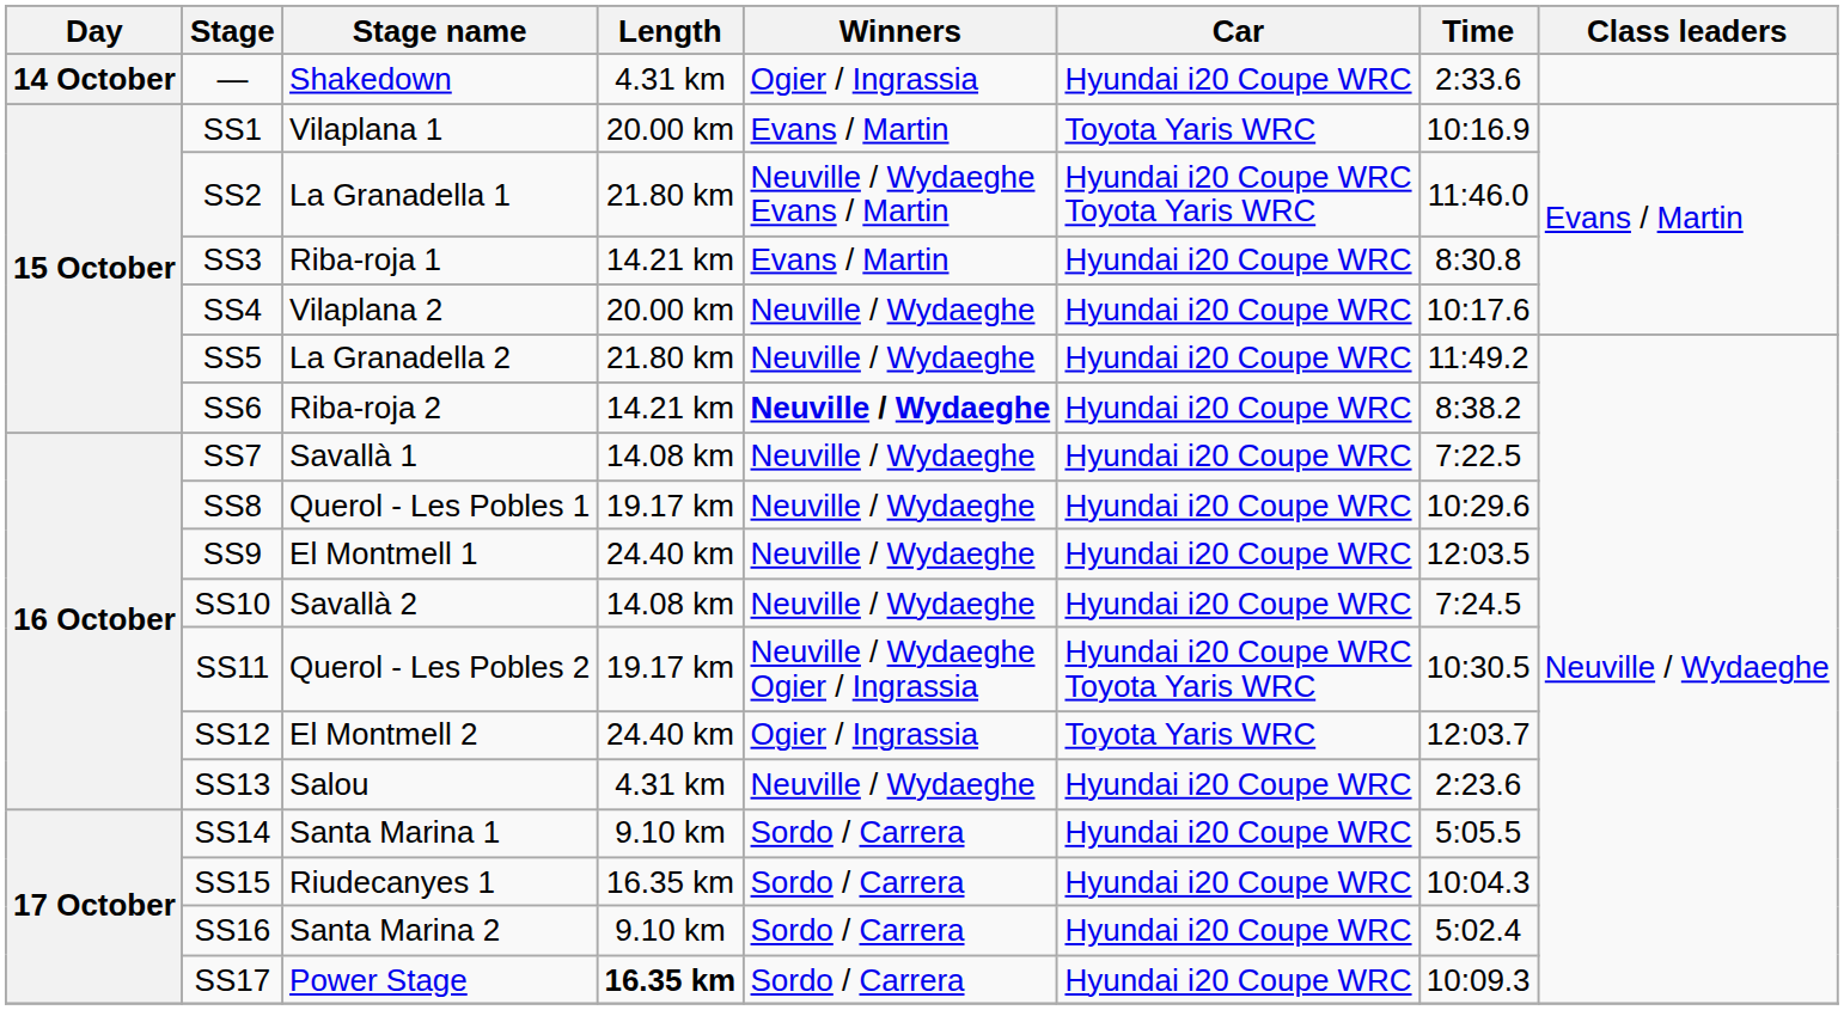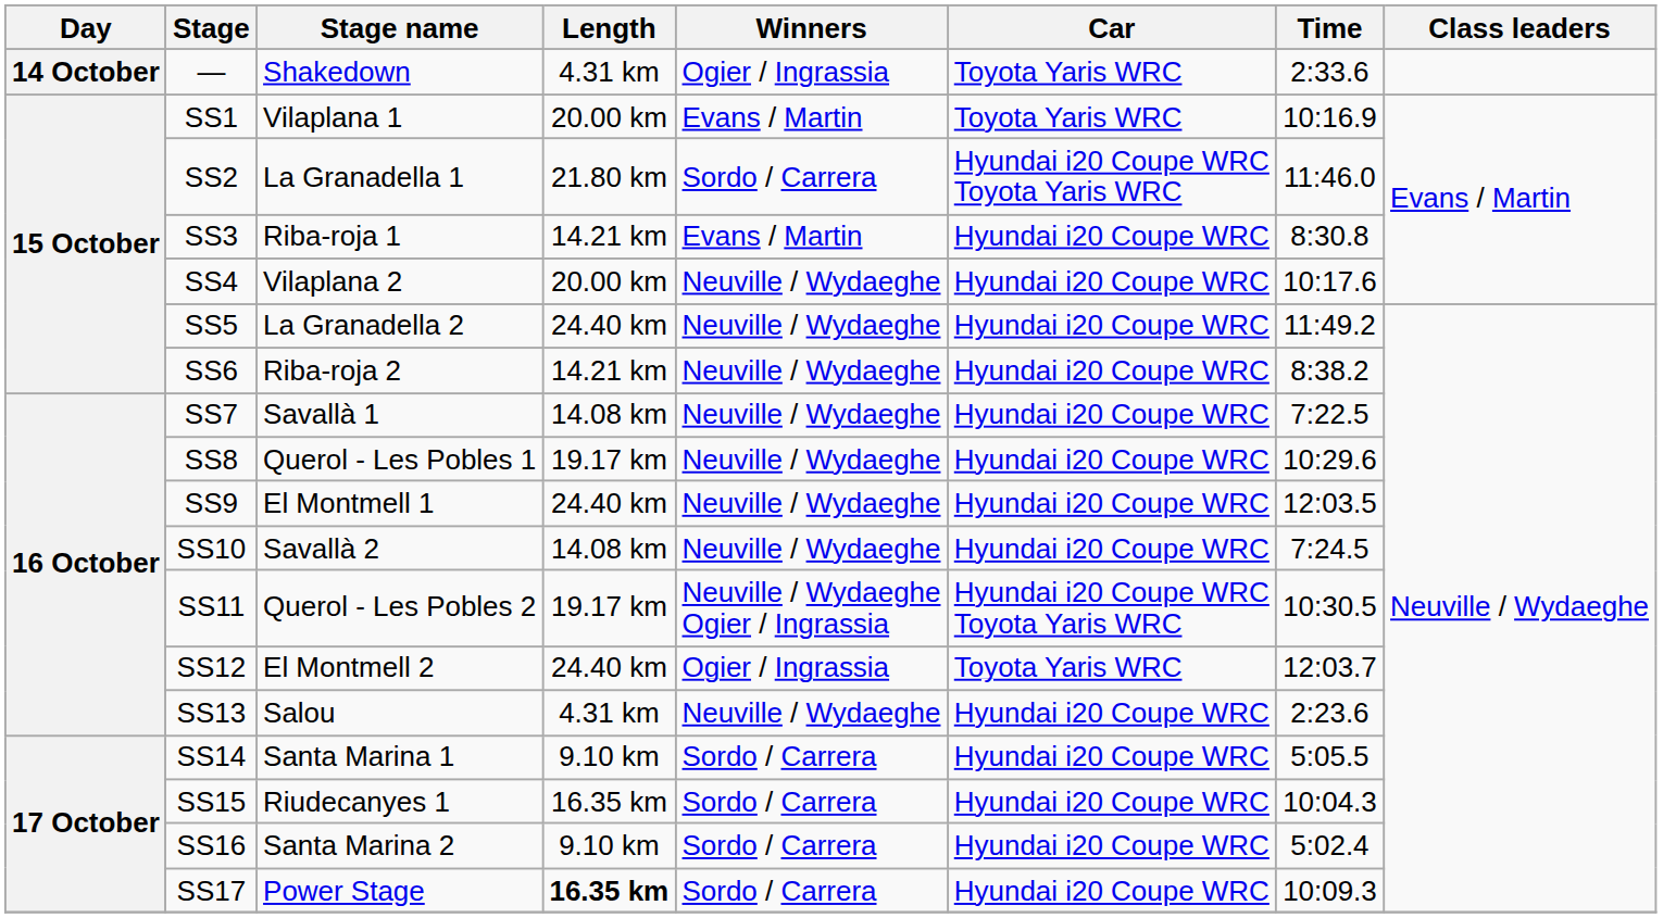— | Car: Hyundai i20 Coupe WRC -> Toyota Yaris WRC
SS2 | Winners: Neuville / Wydaeghe Evans / Martin -> Sordo / Carrera
SS5 | Length: 21.80 km -> 24.40 km
SS6 | Winners: bold -> normal
